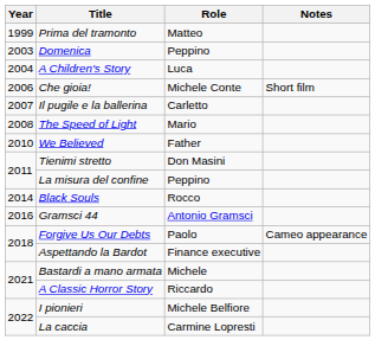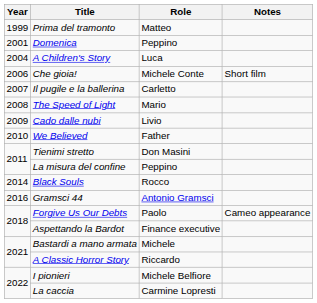Domenica | Year: 2003 -> 2001
+ row: 2009 | Cado dalle nubi | Livio
